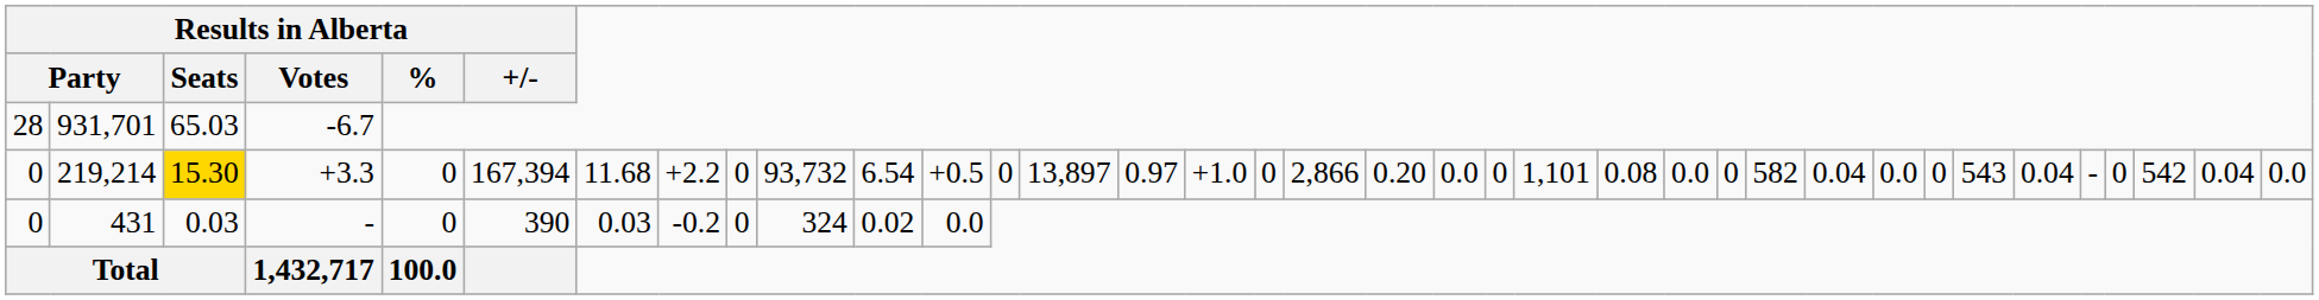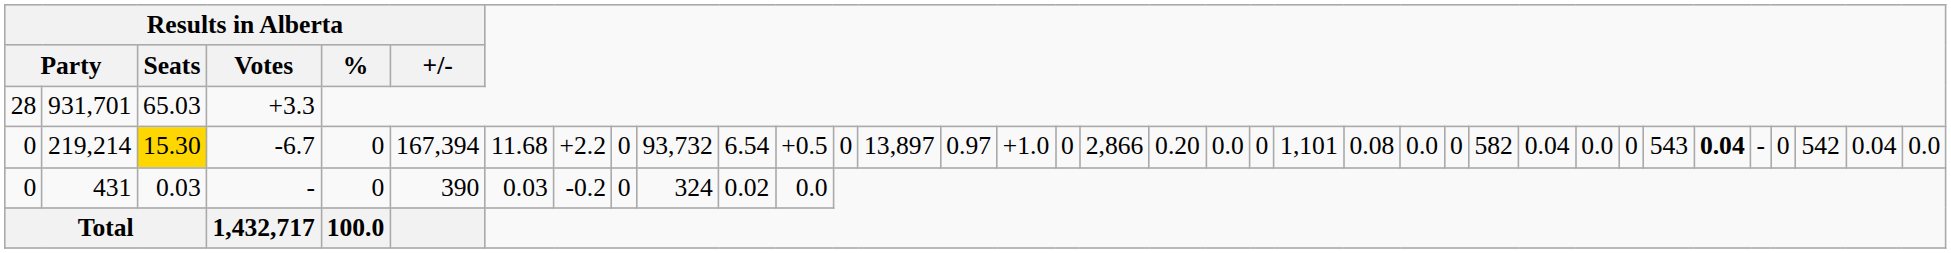931,701 | Results in Alberta / Votes: -6.7 -> +3.3
219,214 | Results in Alberta / Votes: +3.3 -> -6.7
219,214 | column 31: normal -> bold
